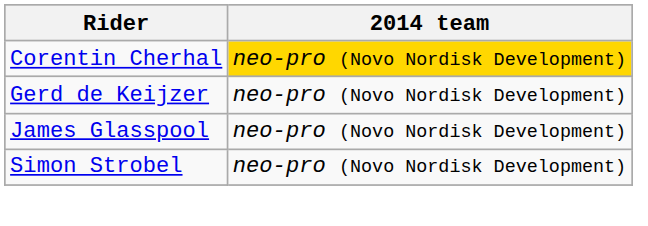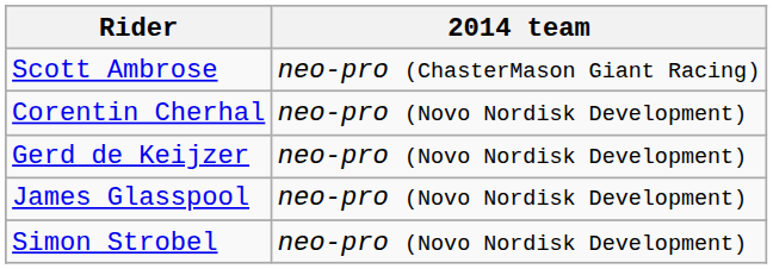+ row: Scott Ambrose | neo-pro (ChasterMason Giant Racing)
Corentin Cherhal | 2014 team: gold background -> no background
